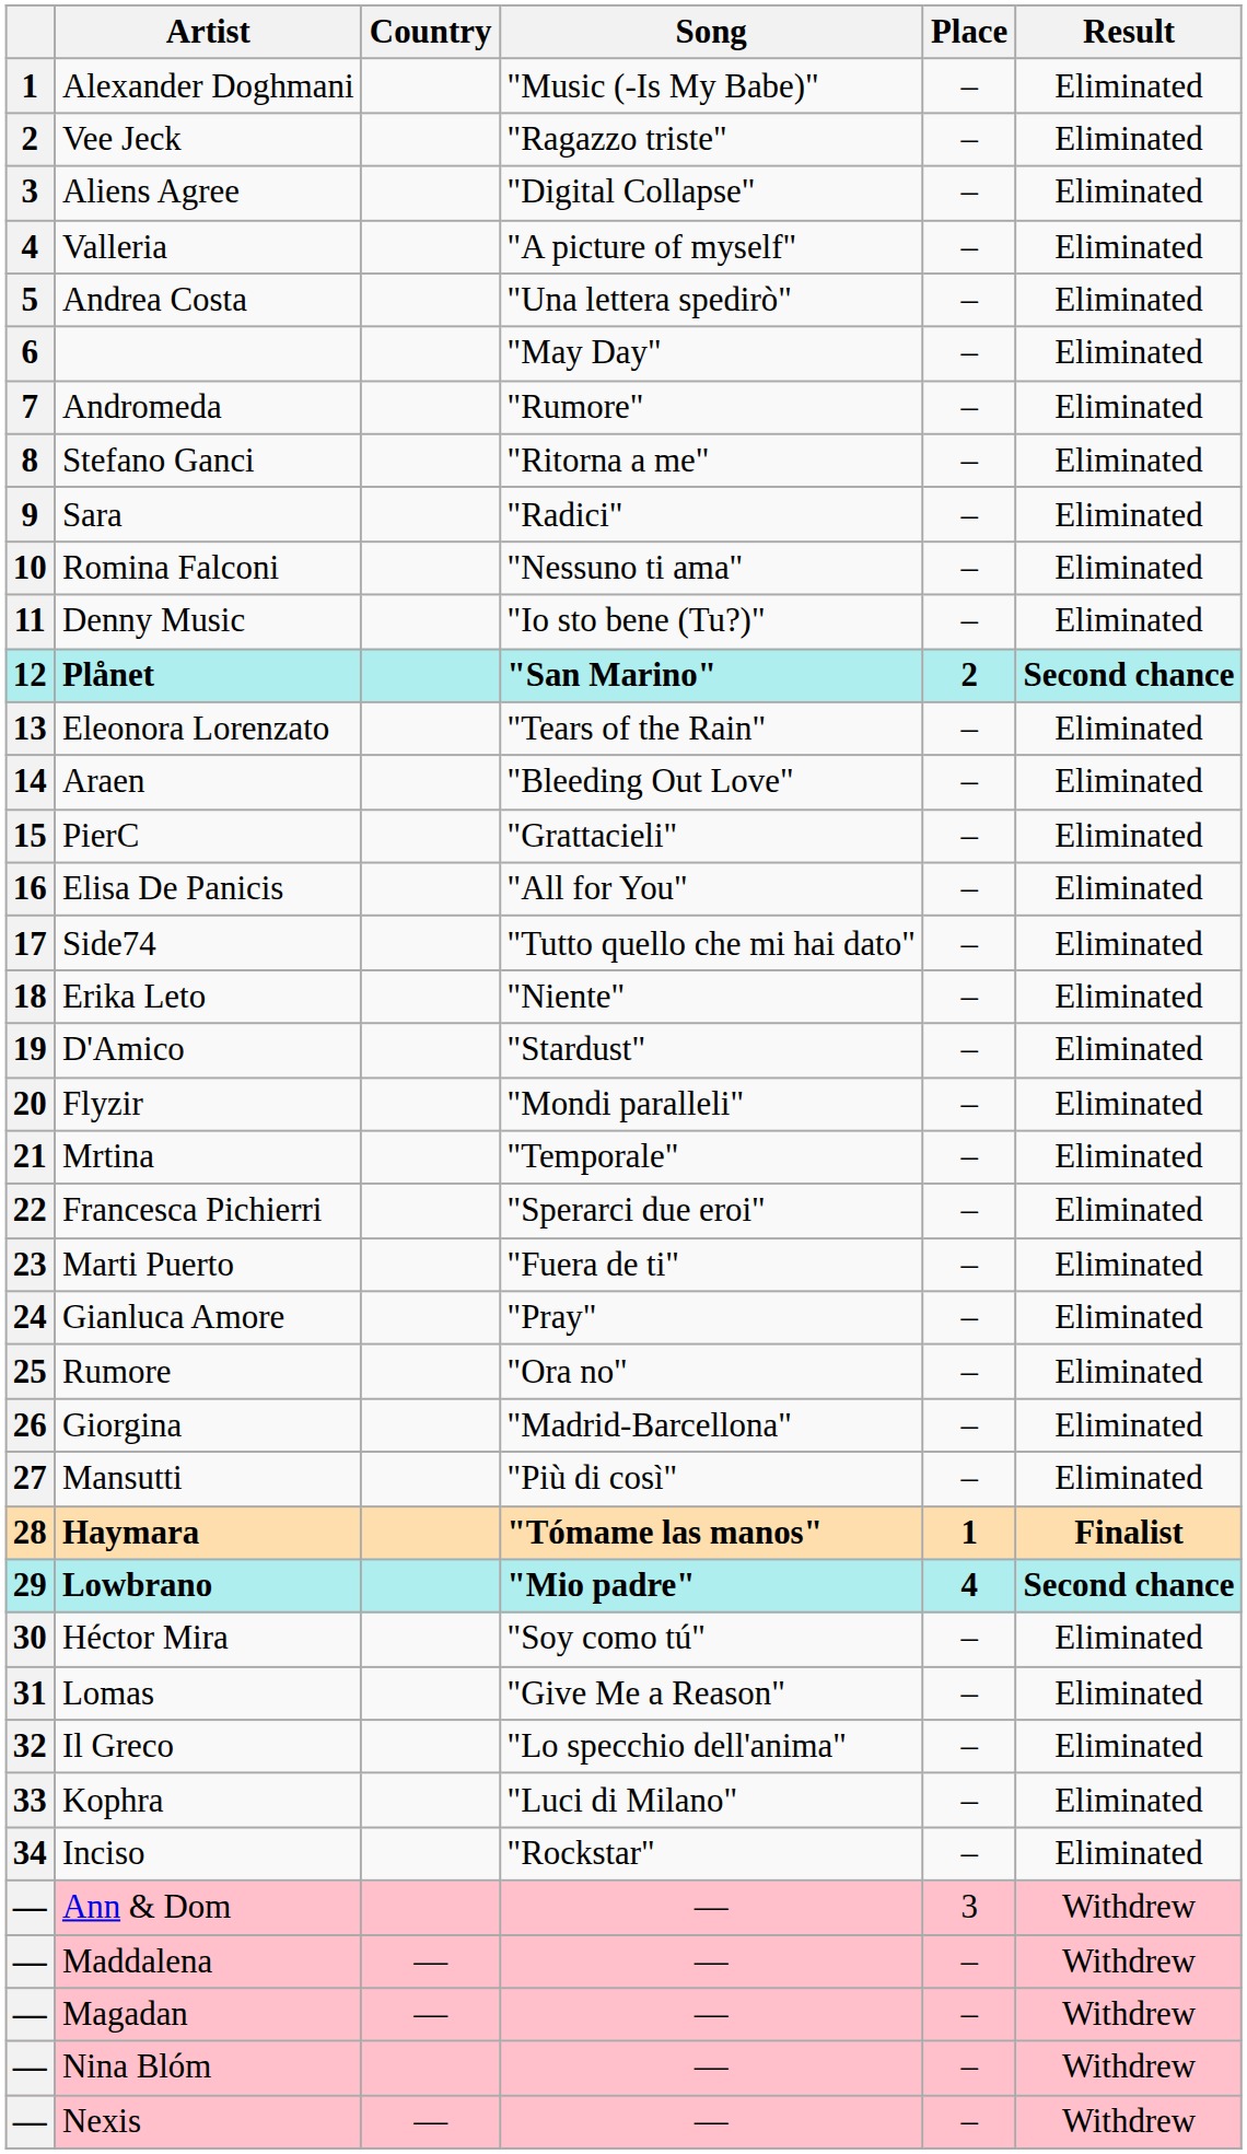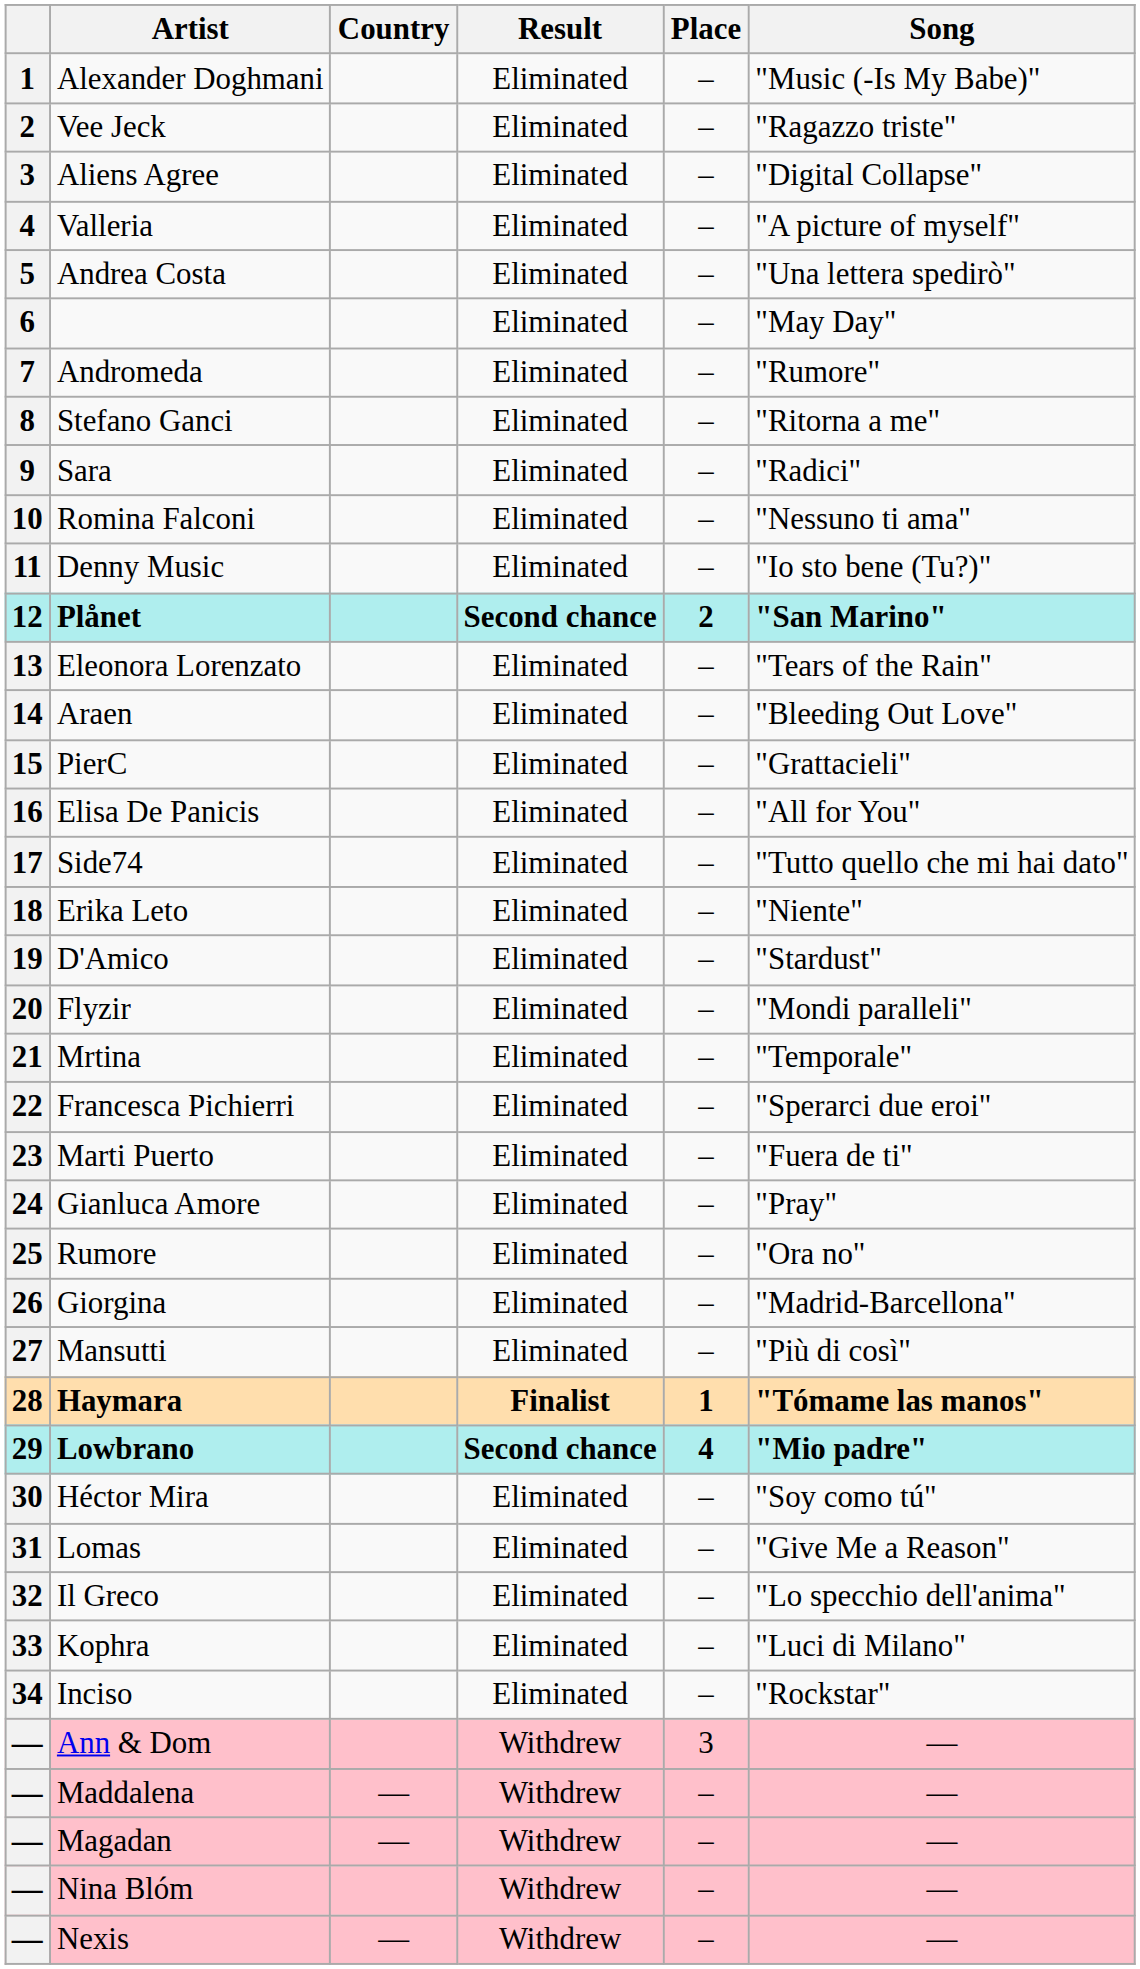columns swapped: Song <-> Result
